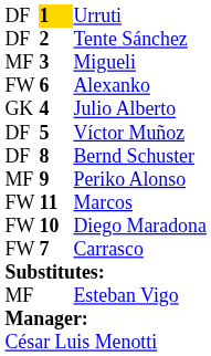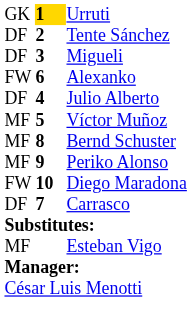Urruti | column 1: DF -> GK
Migueli | column 1: MF -> DF
Julio Alberto | column 1: GK -> DF
Víctor Muñoz | column 1: DF -> MF
Bernd Schuster | column 1: DF -> MF
- row: FW | 11 | Marcos
Carrasco | column 1: FW -> DF
